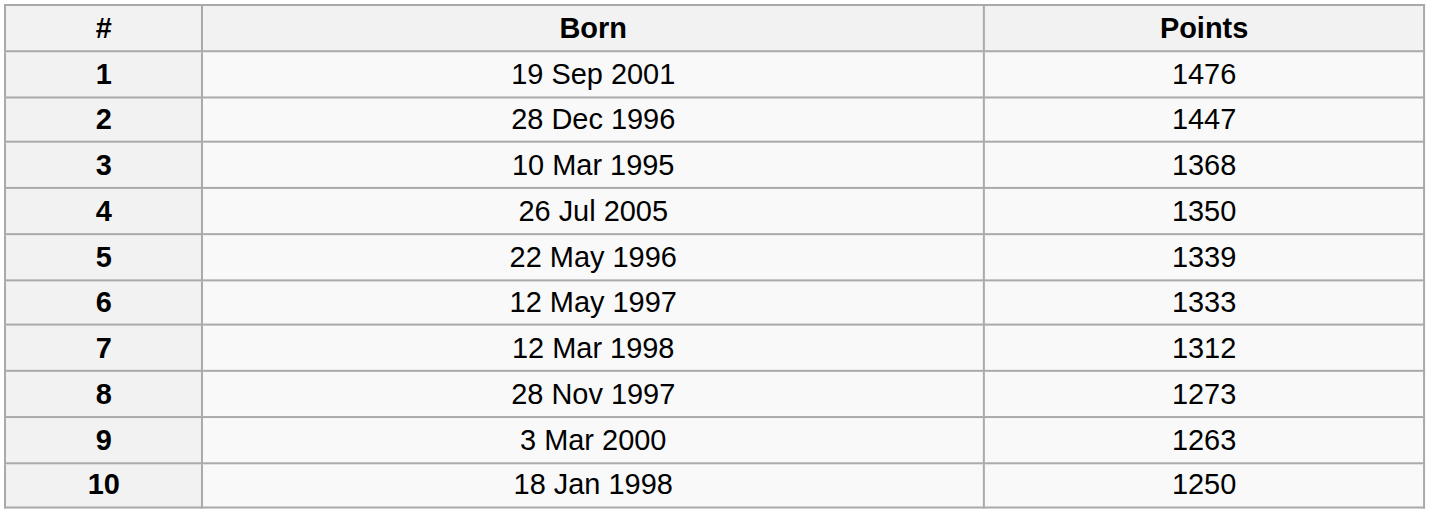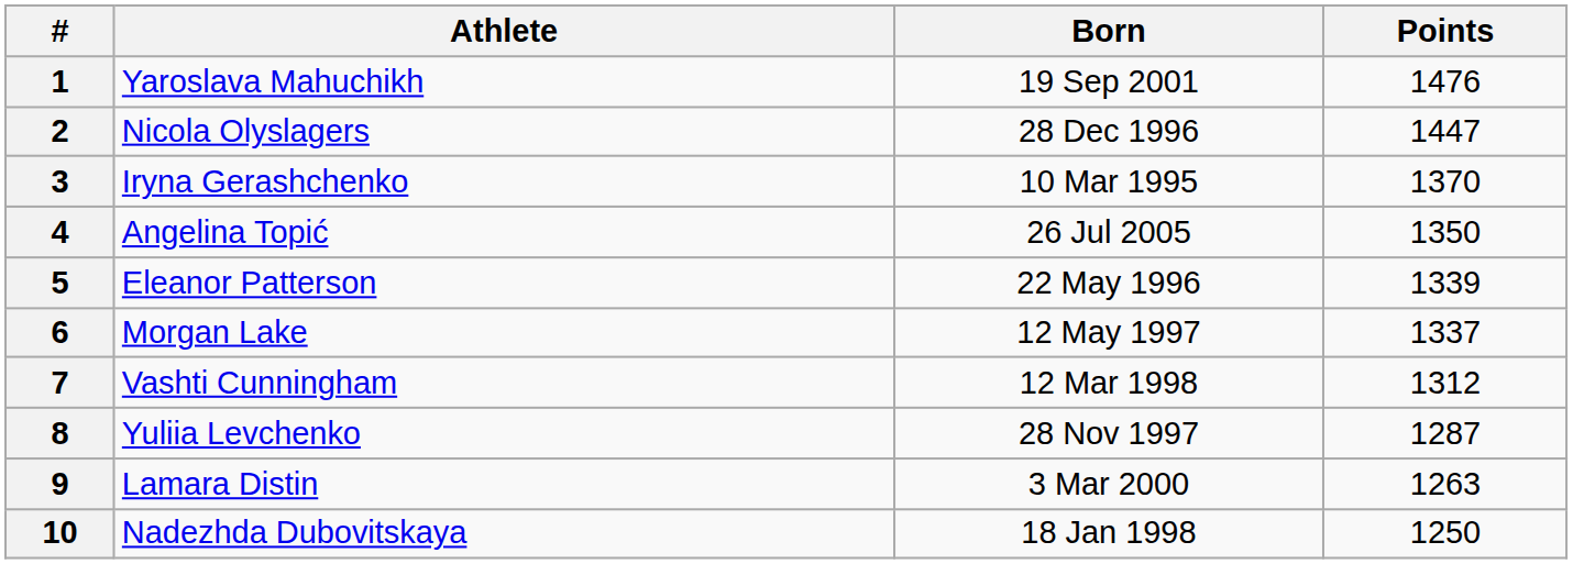+ column: Athlete | Yaroslava Mahuchikh | Nicola Olyslagers | Iryna Gerashchenko | Angelina Topić | Eleanor Patterson | Morgan Lake | Vashti Cunningham | Yuliia Levchenko | Lamara Distin | Nadezhda Dubovitskaya
3 | Points: 1368 -> 1370
6 | Points: 1333 -> 1337
8 | Points: 1273 -> 1287
